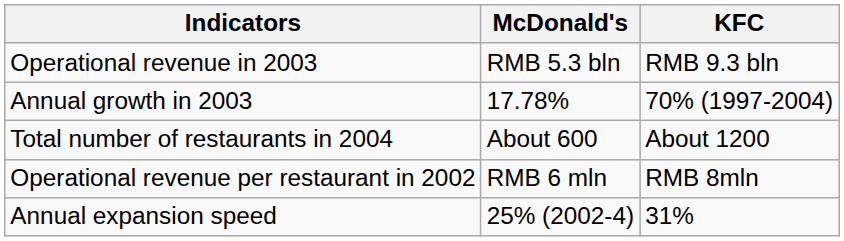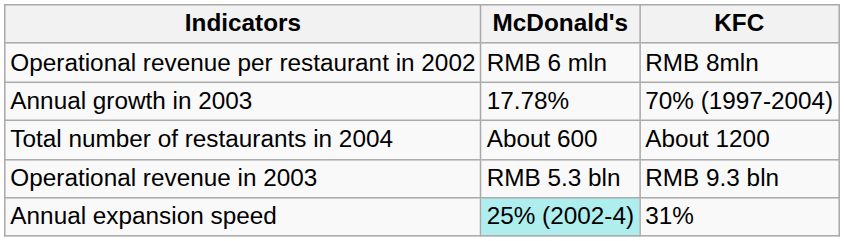rows swapped: Operational revenue in 2003 <-> Operational revenue per restaurant in 2002
Annual expansion speed | McDonald's: no background -> paleturquoise background
